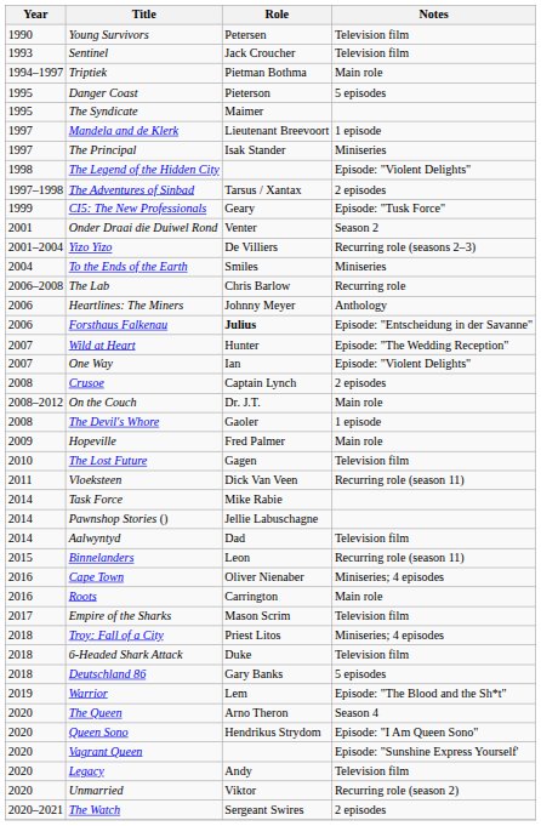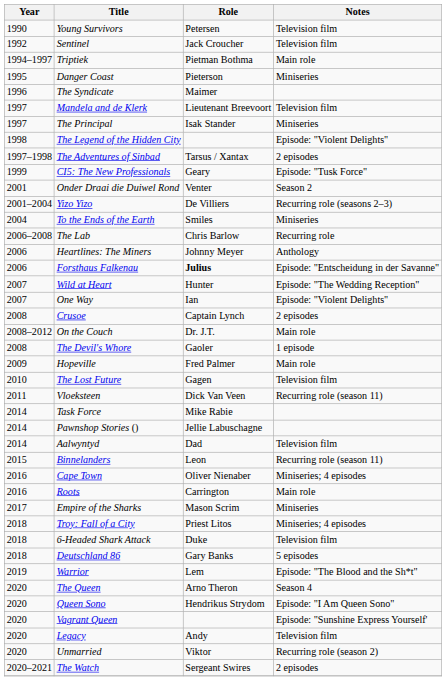Sentinel | Year: 1993 -> 1992
Danger Coast | Notes: 5 episodes -> Miniseries
The Syndicate | Year: 1995 -> 1996
Mandela and de Klerk | Notes: 1 episode -> Television film
Empire of the Sharks | Notes: Television film -> Miniseries
